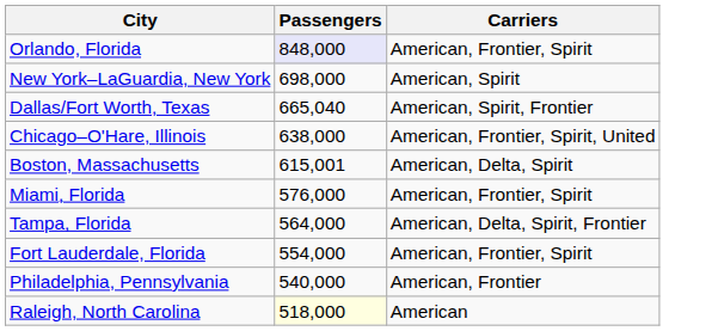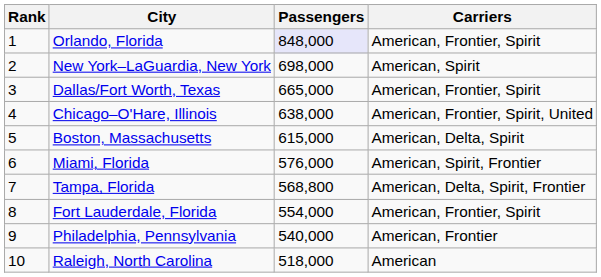+ column: Rank | 1 | 2 | 3 | 4 | 5 | 6 | 7 | 8 | 9 | 10
Dallas/Fort Worth, Texas | Passengers: 665,040 -> 665,000
Dallas/Fort Worth, Texas | Carriers: American, Spirit, Frontier -> American, Frontier, Spirit
Boston, Massachusetts | Passengers: 615,001 -> 615,000
Miami, Florida | Carriers: American, Frontier, Spirit -> American, Spirit, Frontier
Tampa, Florida | Passengers: 564,000 -> 568,800
Raleigh, North Carolina | Passengers: lightyellow background -> no background
